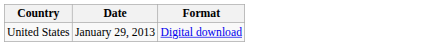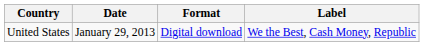+ column: Label | We the Best, Cash Money, Republic
